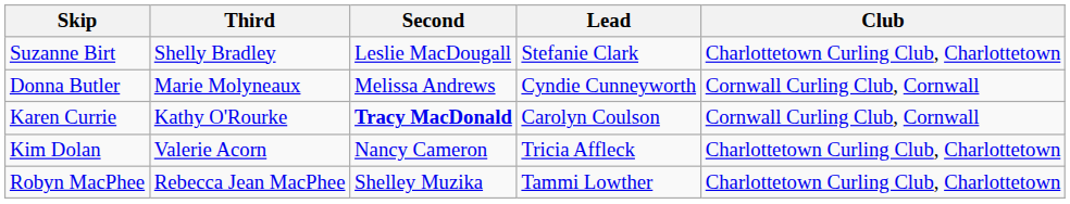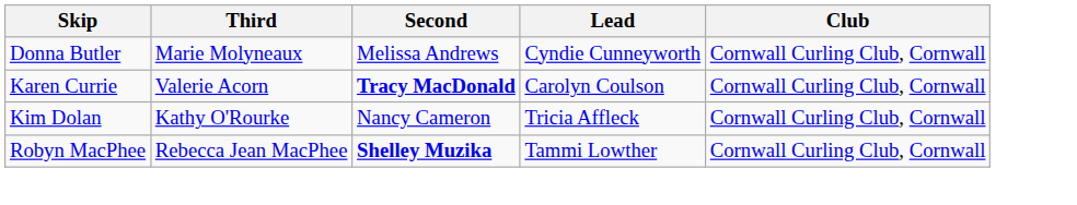- row: Suzanne Birt | Shelly Bradley | Leslie MacDougall | Stefanie Clark | Charlottetown Curling Club, Charlottetown
Karen Currie | Third: Kathy O'Rourke -> Valerie Acorn
Kim Dolan | Third: Valerie Acorn -> Kathy O'Rourke
Kim Dolan | Club: Charlottetown Curling Club, Charlottetown -> Cornwall Curling Club, Cornwall
Robyn MacPhee | Second: normal -> bold
Robyn MacPhee | Club: Charlottetown Curling Club, Charlottetown -> Cornwall Curling Club, Cornwall
